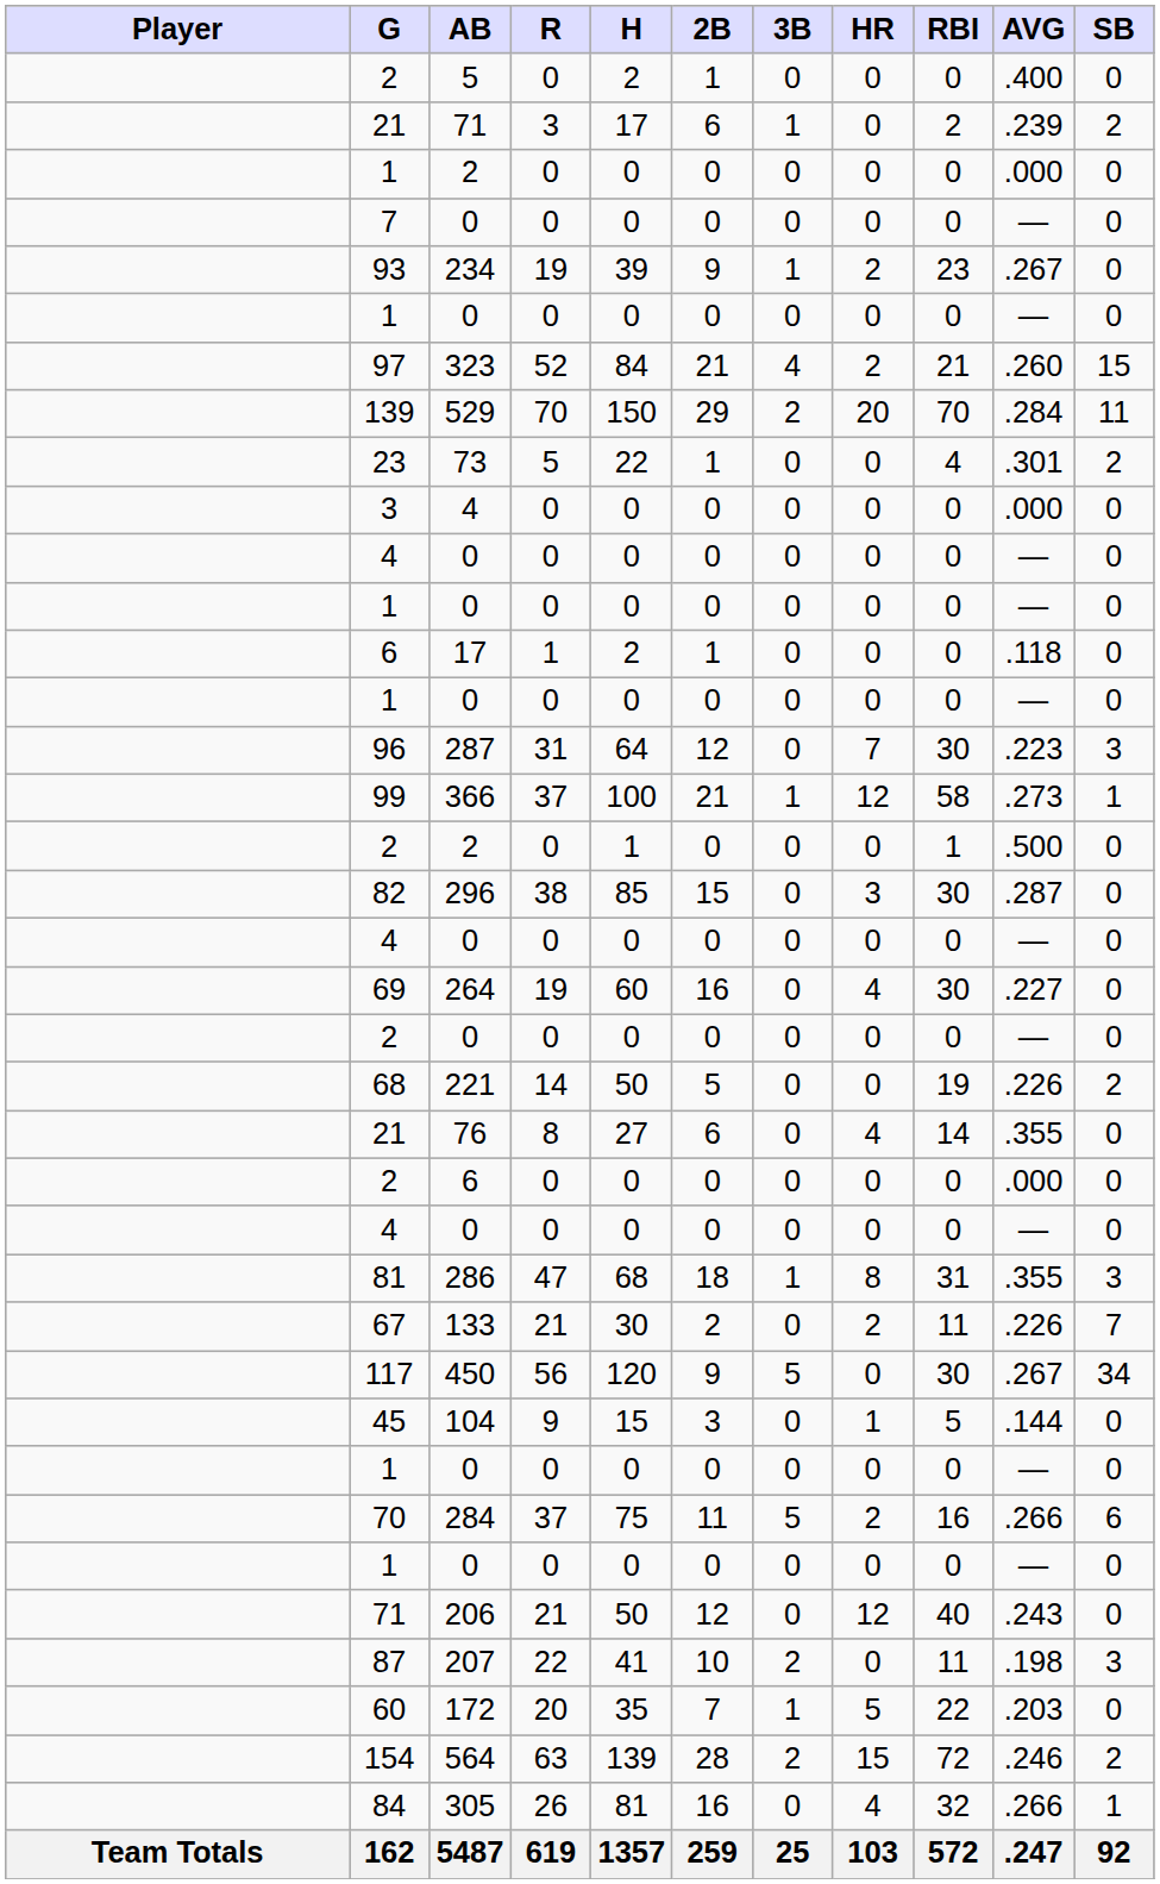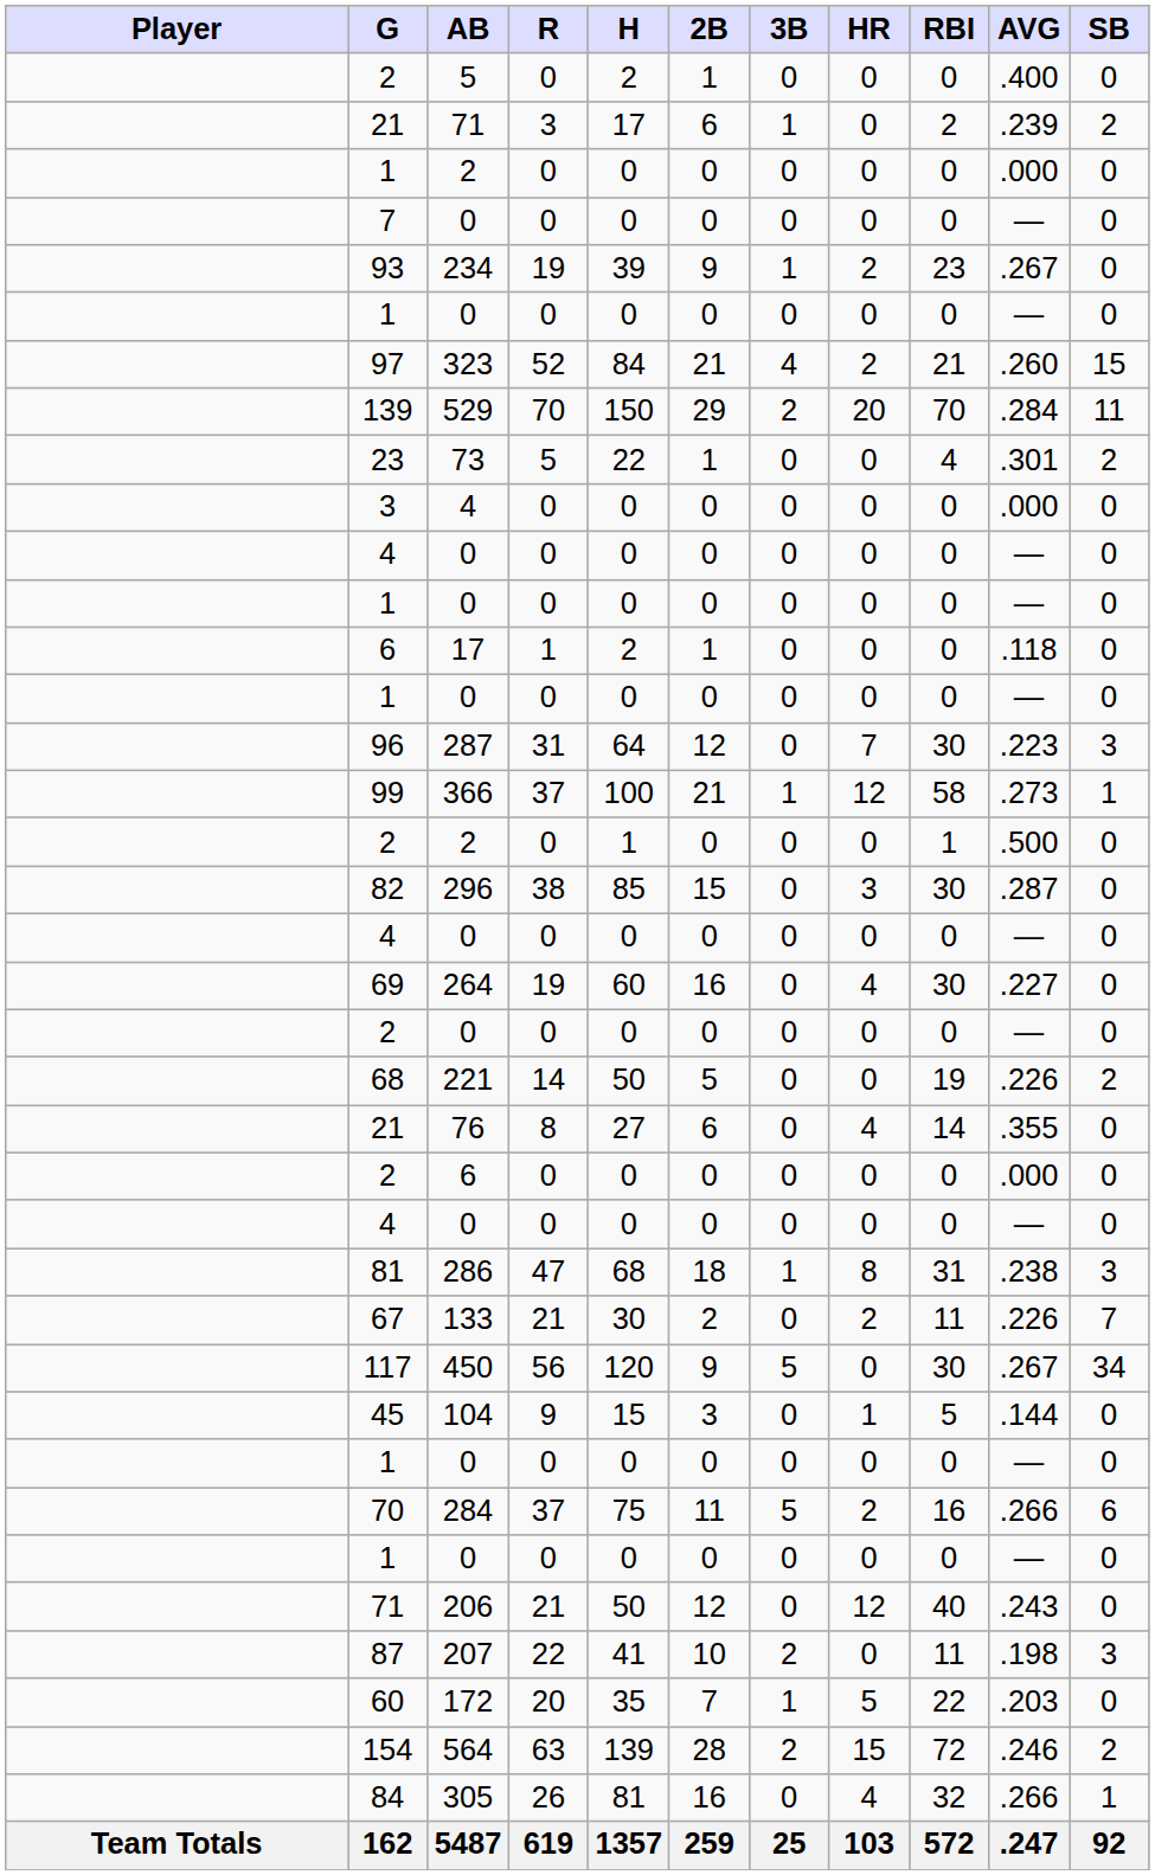286 | AVG: .355 -> .238
